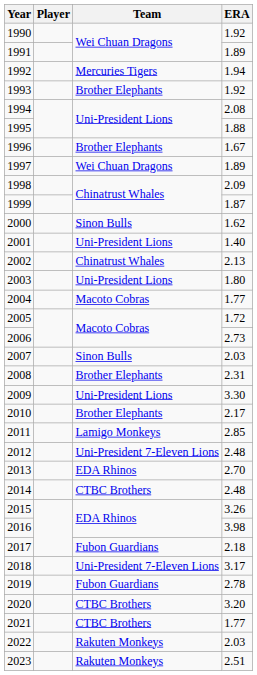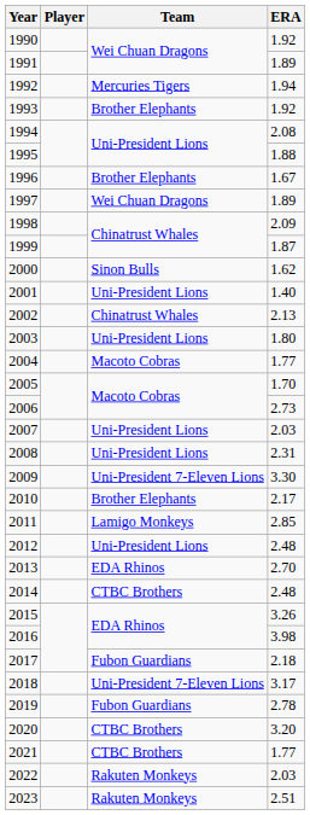2005 | ERA: 1.72 -> 1.70
2007 | Team: Sinon Bulls -> Uni-President Lions
2008 | Team: Brother Elephants -> Uni-President Lions
2009 | Team: Uni-President Lions -> Uni-President 7-Eleven Lions
2012 | Team: Uni-President 7-Eleven Lions -> Uni-President Lions
